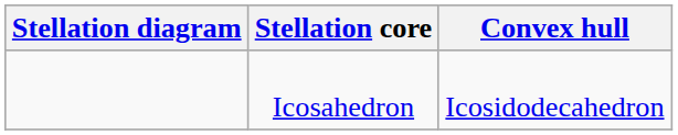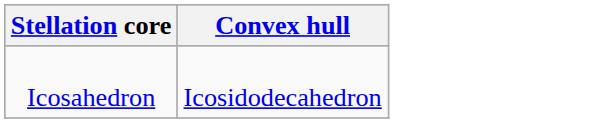- column: Stellation diagram
